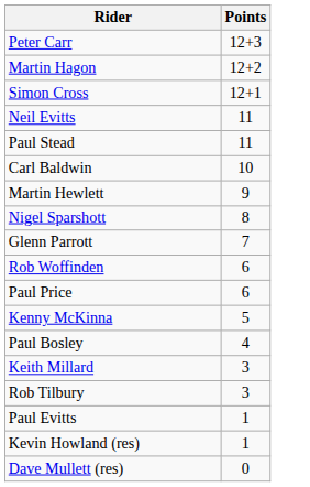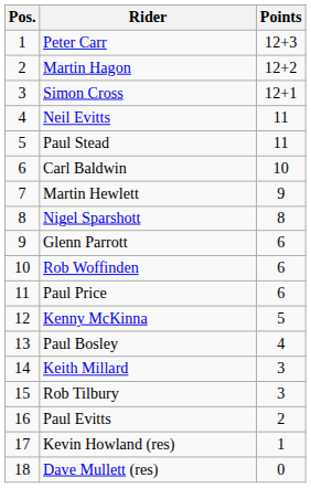+ column: Pos. | 1 | 2 | 3 | 4 | 5 | 6 | 7 | 8 | 9 | 10 | 11 | 12 | 13 | 14 | 15 | 16 | 17 | 18
Glenn Parrott | Points: 7 -> 6
Paul Evitts | Points: 1 -> 2
